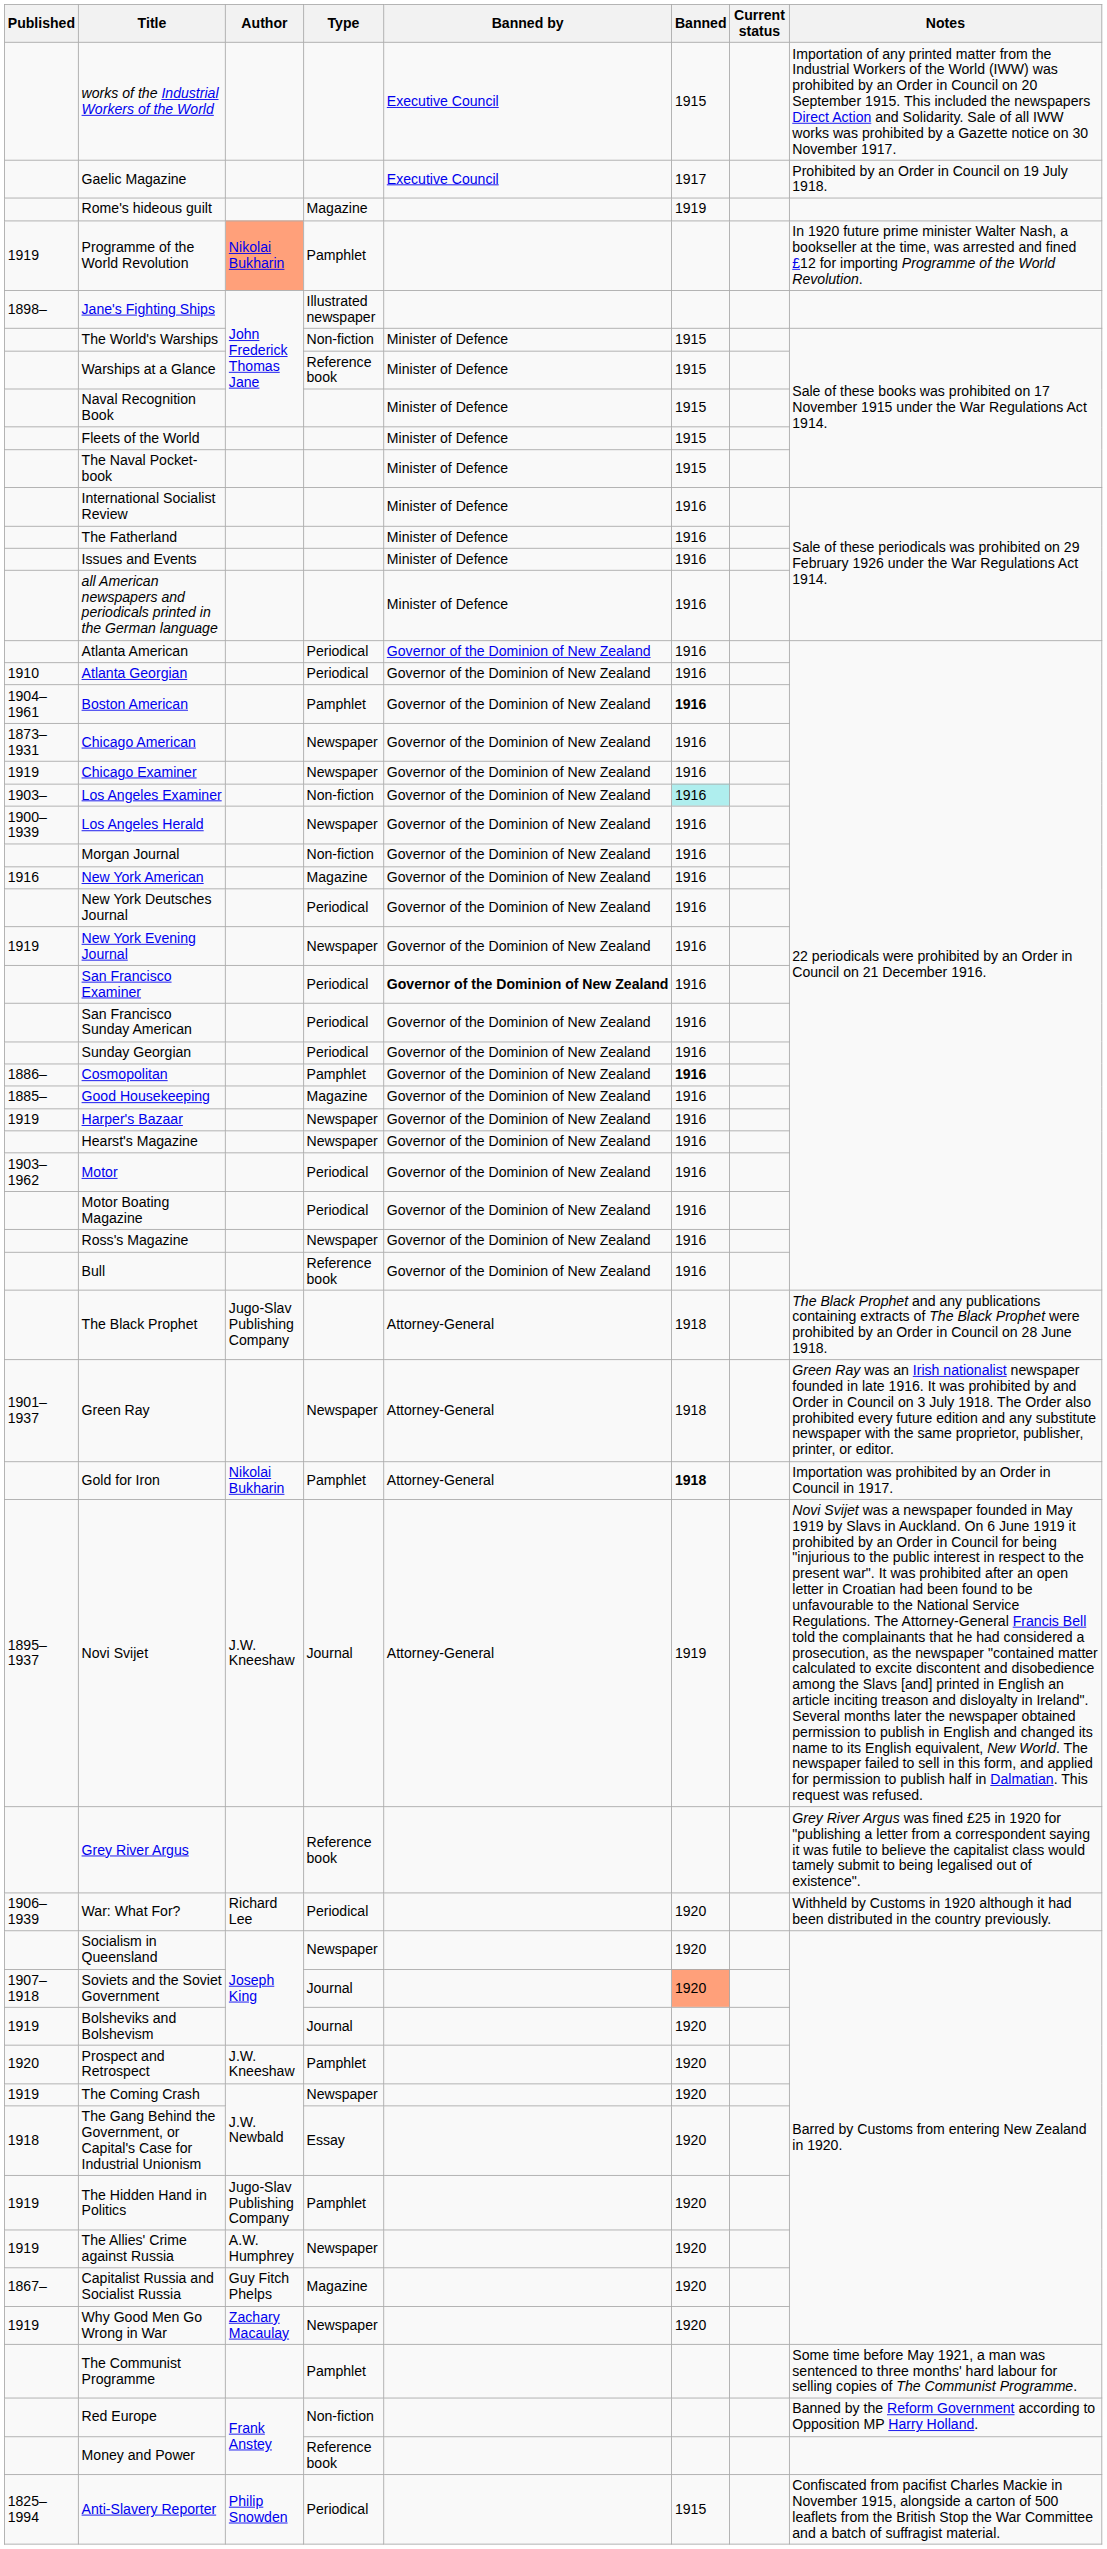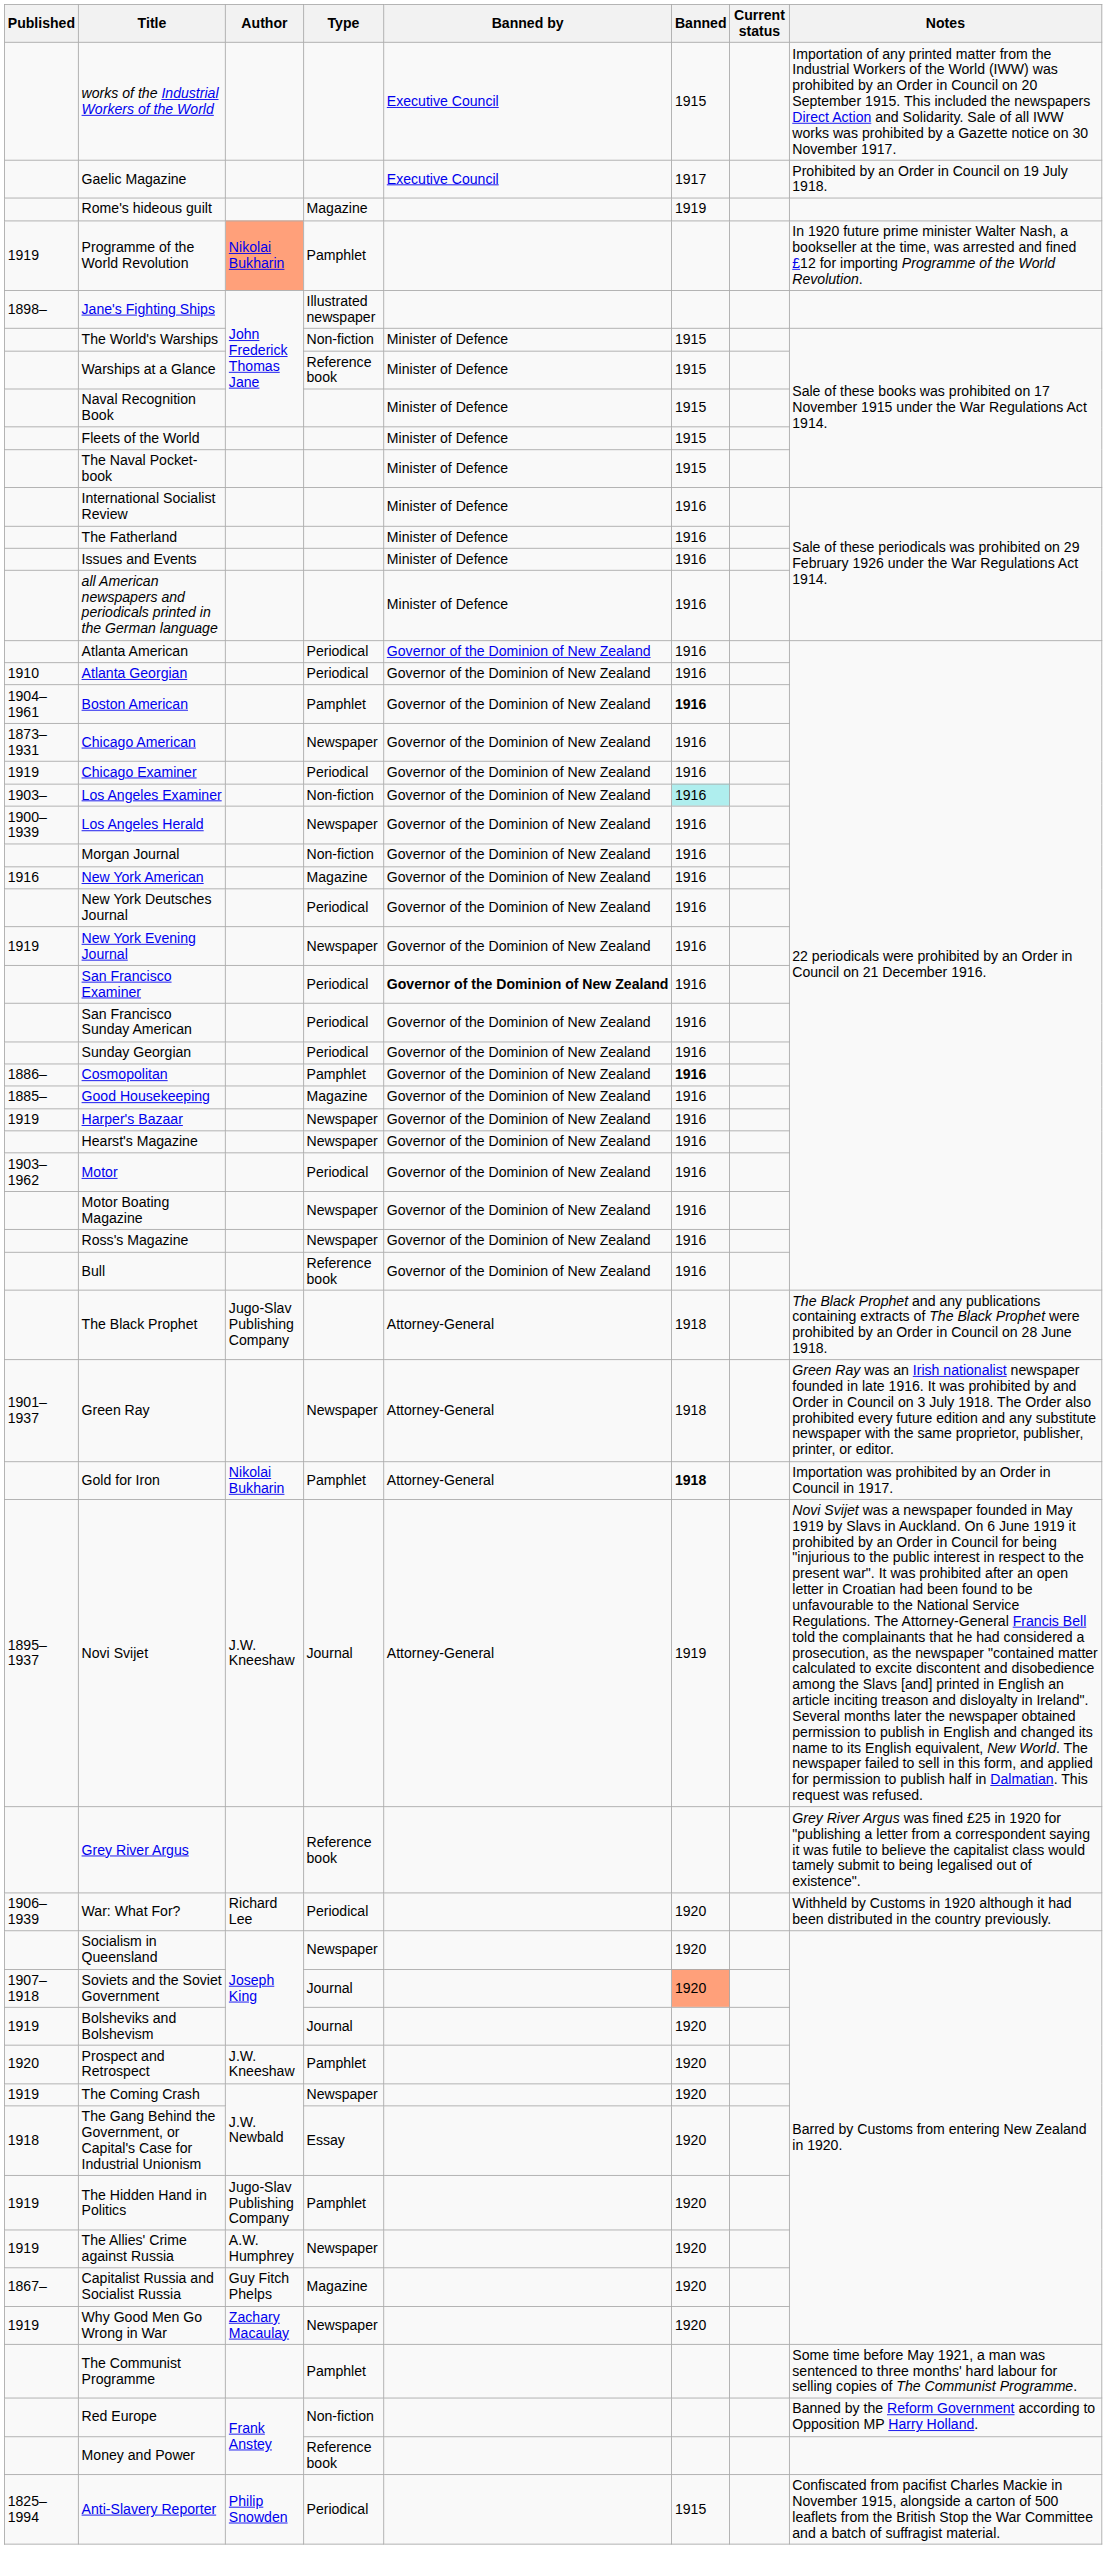Chicago Examiner | Type: Newspaper -> Periodical
Motor Boating Magazine | Type: Periodical -> Newspaper
